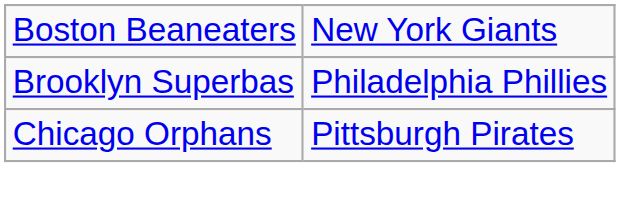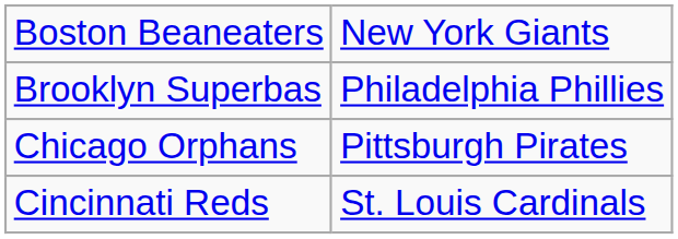+ row: Cincinnati Reds | St. Louis Cardinals
